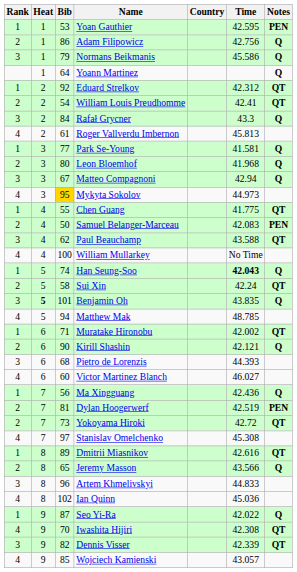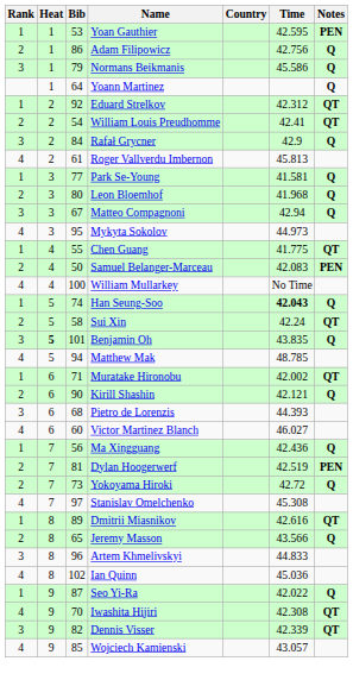Rafał Grycner | Time: 43.3 -> 42.9
Mykyta Sokolov | Bib: gold background -> no background
- row: 3 | 4 | 62 | Paul Beauchamp | 43.588 | QT
Yokoyama Hiroki | Notes: QT -> Q
